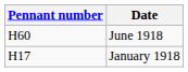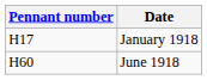rows swapped: January 1918 <-> June 1918
